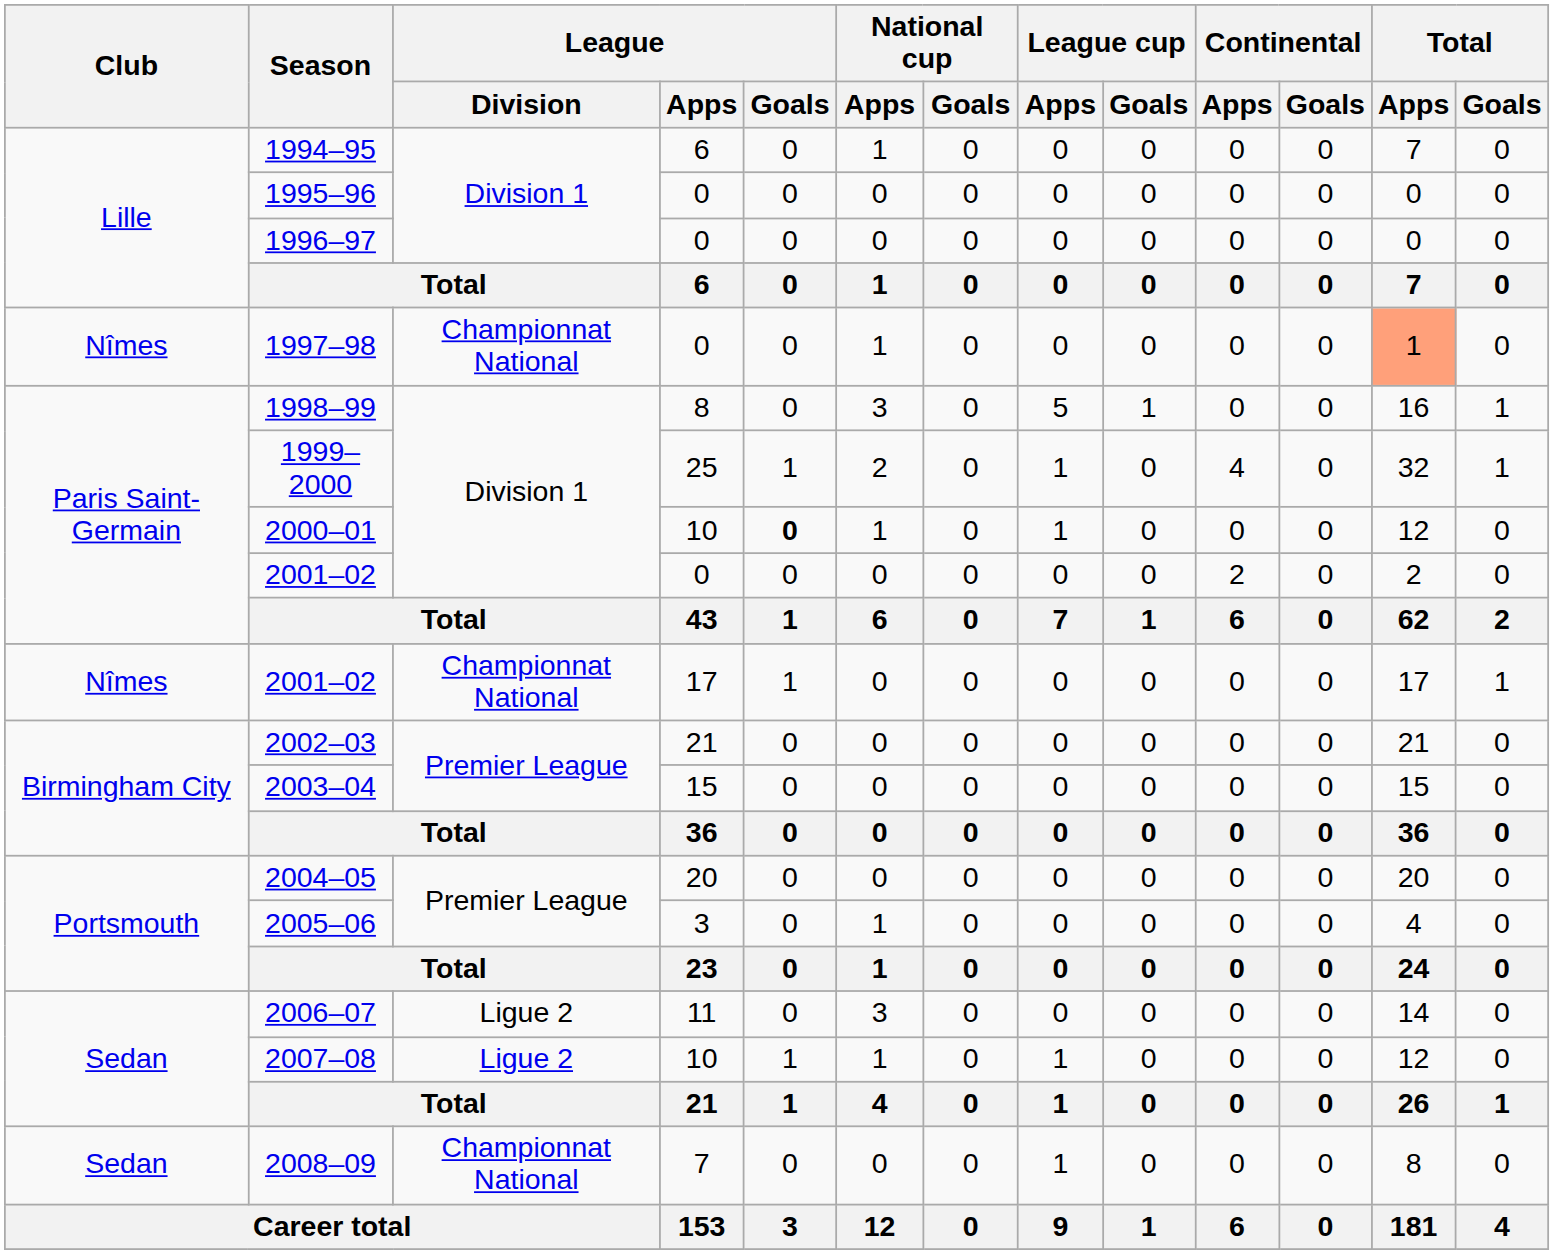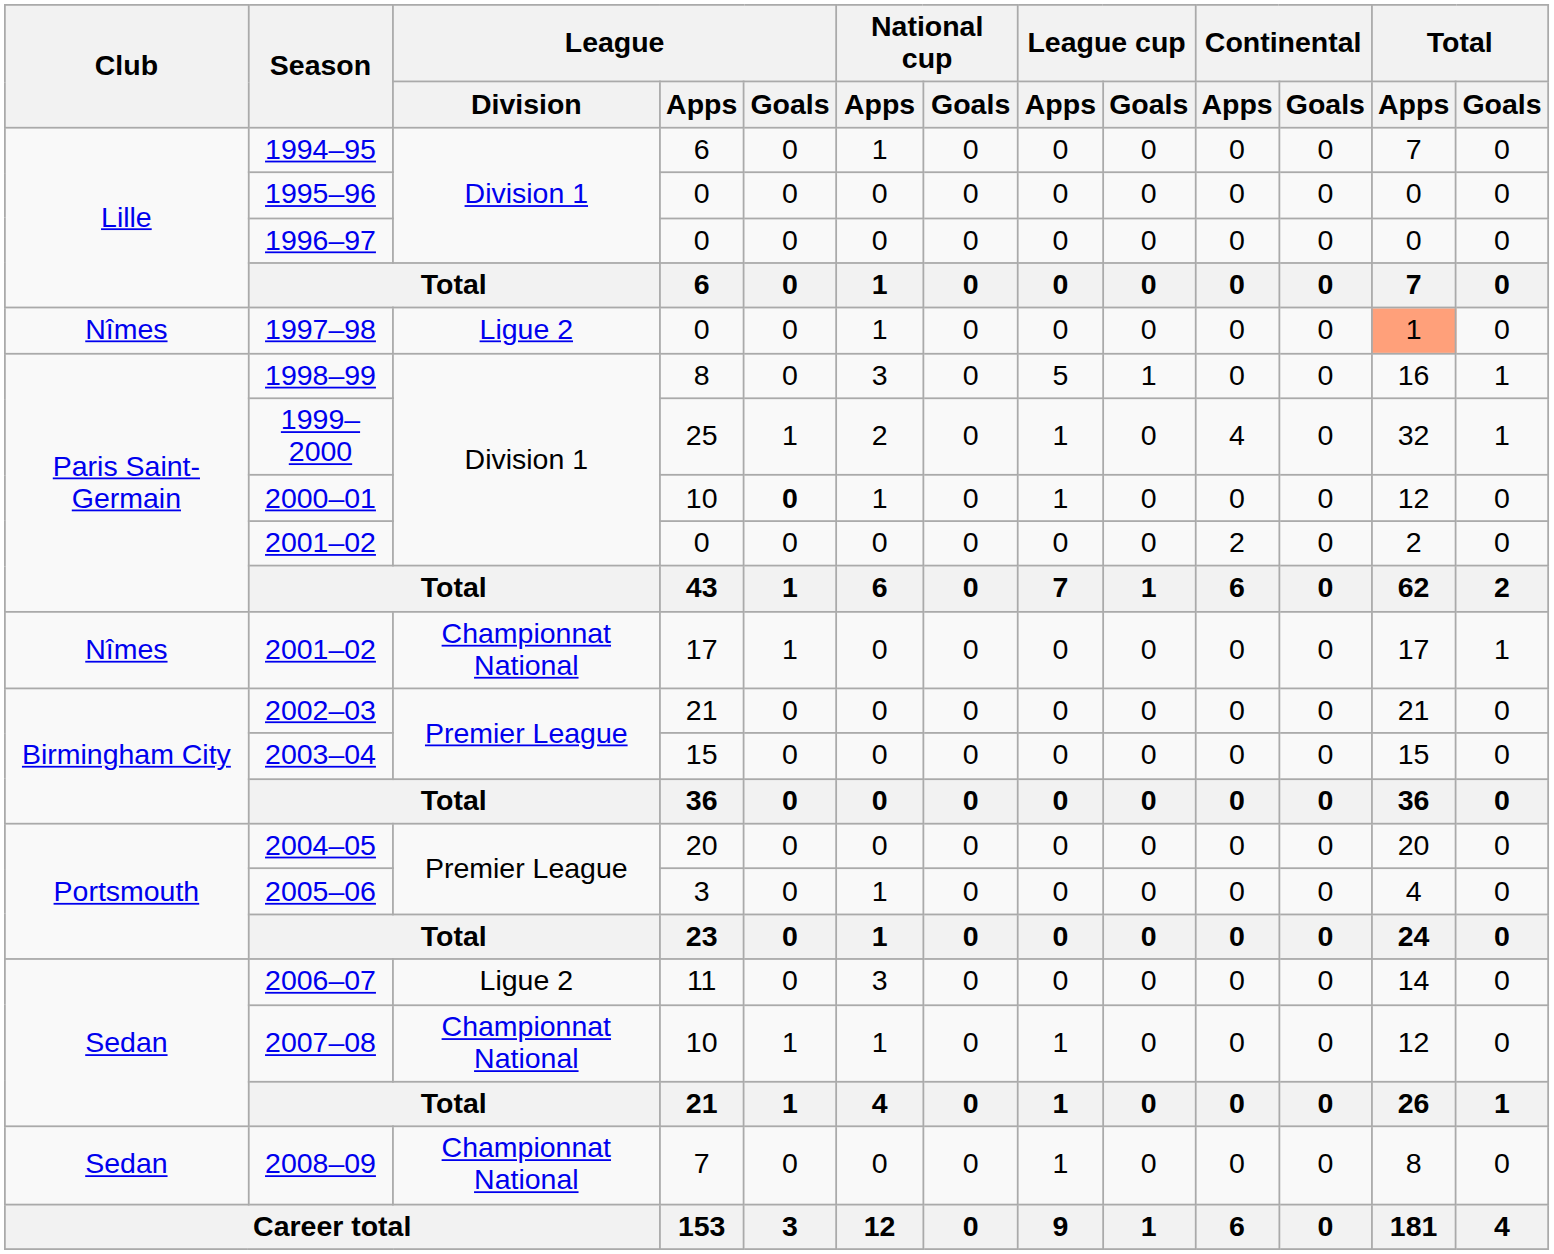1997–98 | League / Division: Championnat National -> Ligue 2
2007–08 | League / Division: Ligue 2 -> Championnat National
